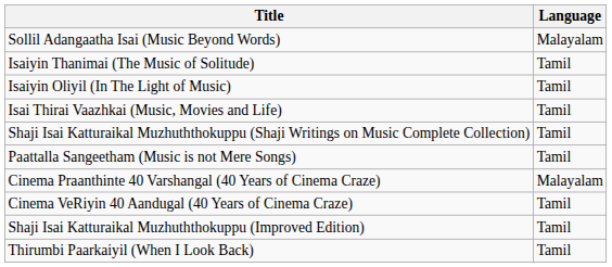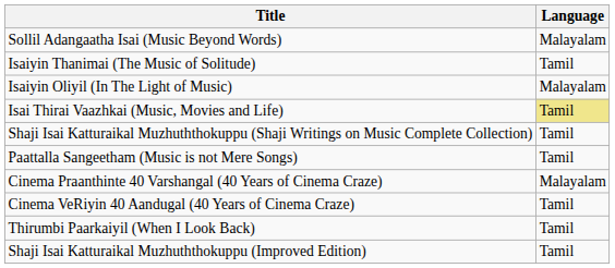Isaiyin Oliyil (In The Light of Music) | Language: Tamil -> Malayalam
Isai Thirai Vaazhkai (Music, Movies and Life) | Language: no background -> khaki background
rows swapped: Thirumbi Paarkaiyil (When I Look Back) <-> Shaji Isai Katturaikal Muzhuththokuppu (Improved Edition)
